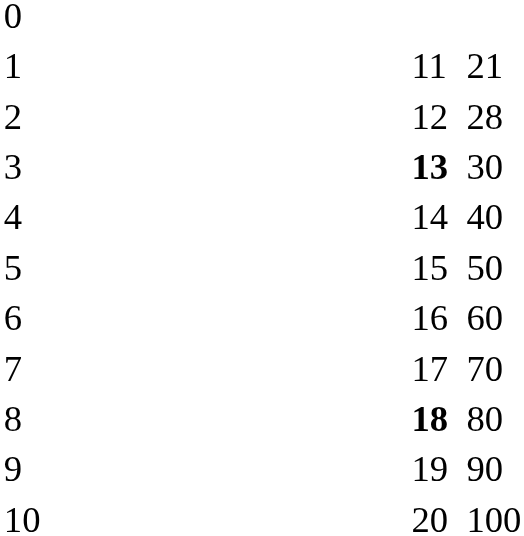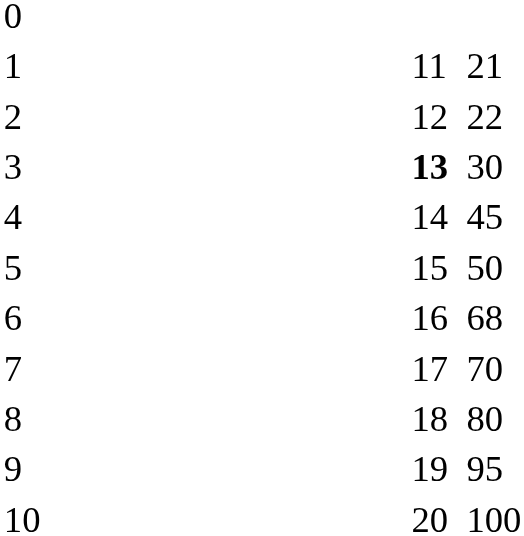2 | column 5: 28 -> 22
4 | column 5: 40 -> 45
6 | column 5: 60 -> 68
8 | column 3: bold -> normal
9 | column 5: 90 -> 95
